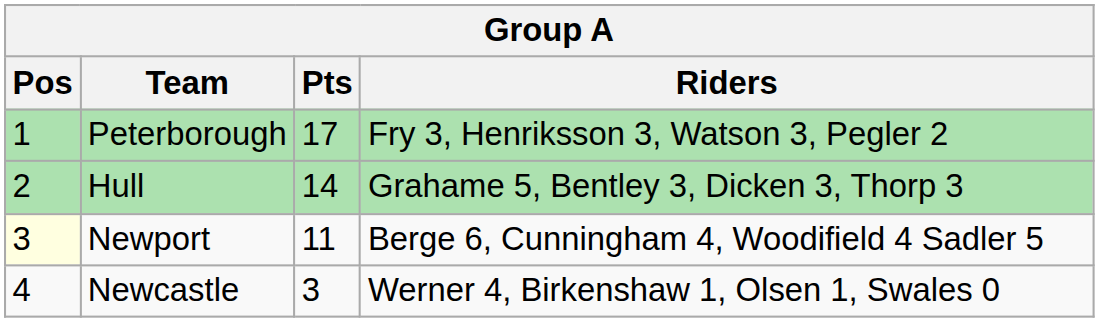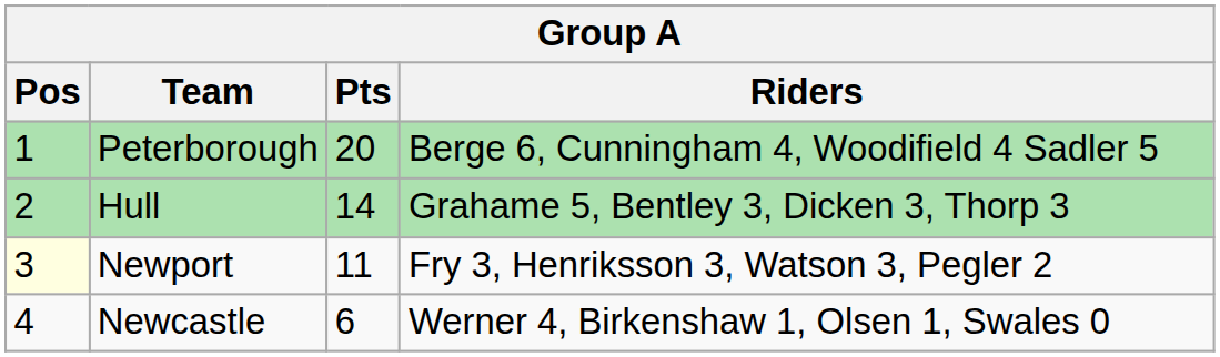Peterborough | Pts: 17 -> 20
Peterborough | Riders: Fry 3, Henriksson 3, Watson 3, Pegler 2 -> Berge 6, Cunningham 4, Woodifield 4 Sadler 5
Newport | Riders: Berge 6, Cunningham 4, Woodifield 4 Sadler 5 -> Fry 3, Henriksson 3, Watson 3, Pegler 2
Newcastle | Pts: 3 -> 6
